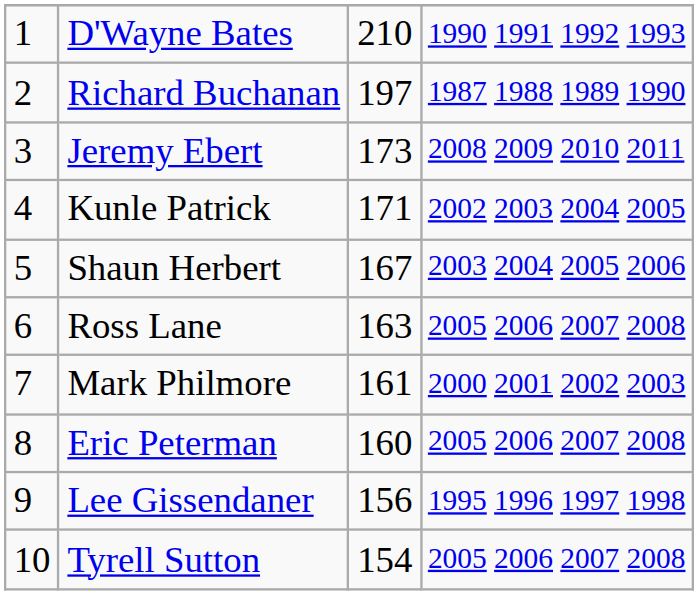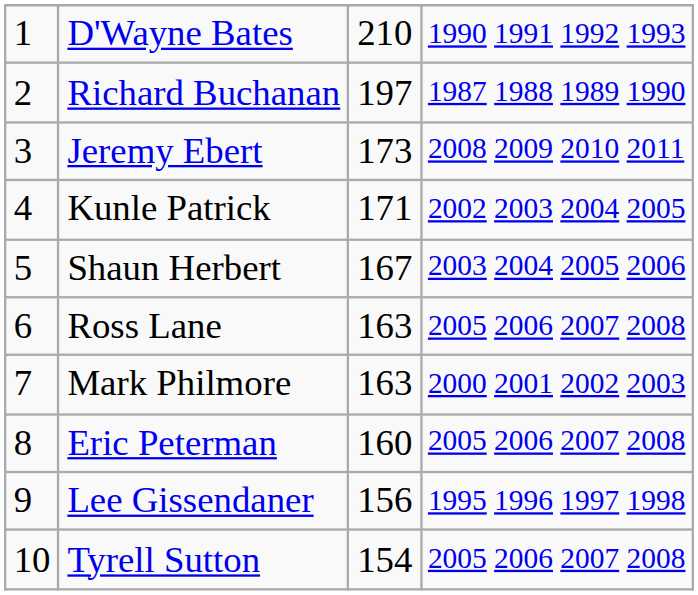Mark Philmore | column 3: 161 -> 163
